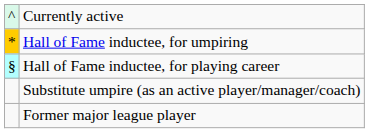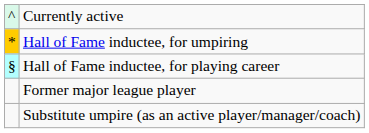rows swapped: Former major league player <-> Substitute umpire (as an active player/manager/coach)
